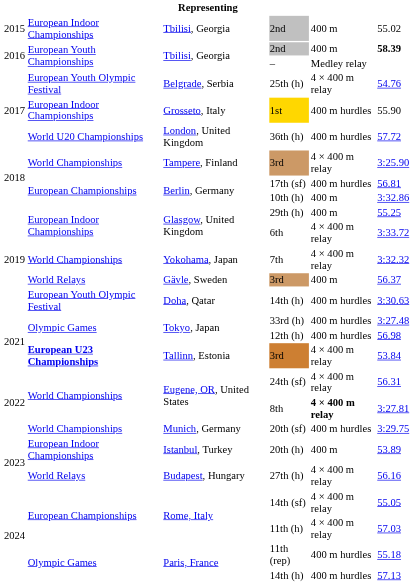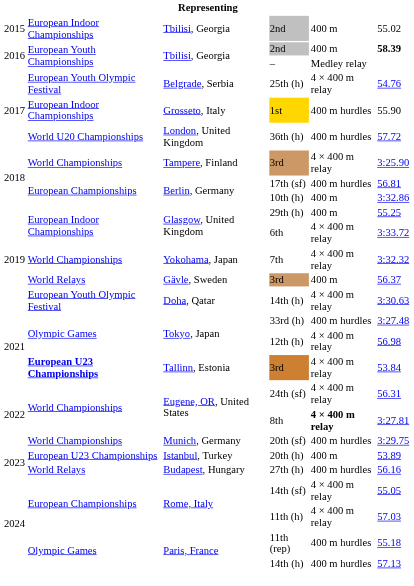2019 / 14th (h) | column 5: 400 m hurdles -> 4 × 400 m relay
12th (h) | column 5: 400 m hurdles -> 4 × 400 m relay
20th (h) | column 2: European Indoor Championships -> European U23 Championships
27th (h) | column 5: 4 × 400 m relay -> 400 m hurdles
